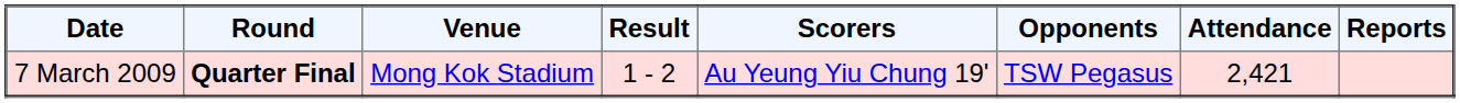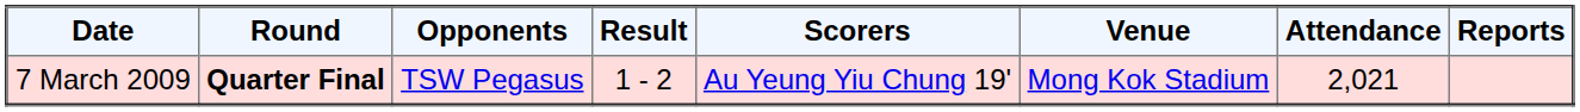columns swapped: Opponents <-> Venue
7 March 2009 | Attendance: 2,421 -> 2,021
